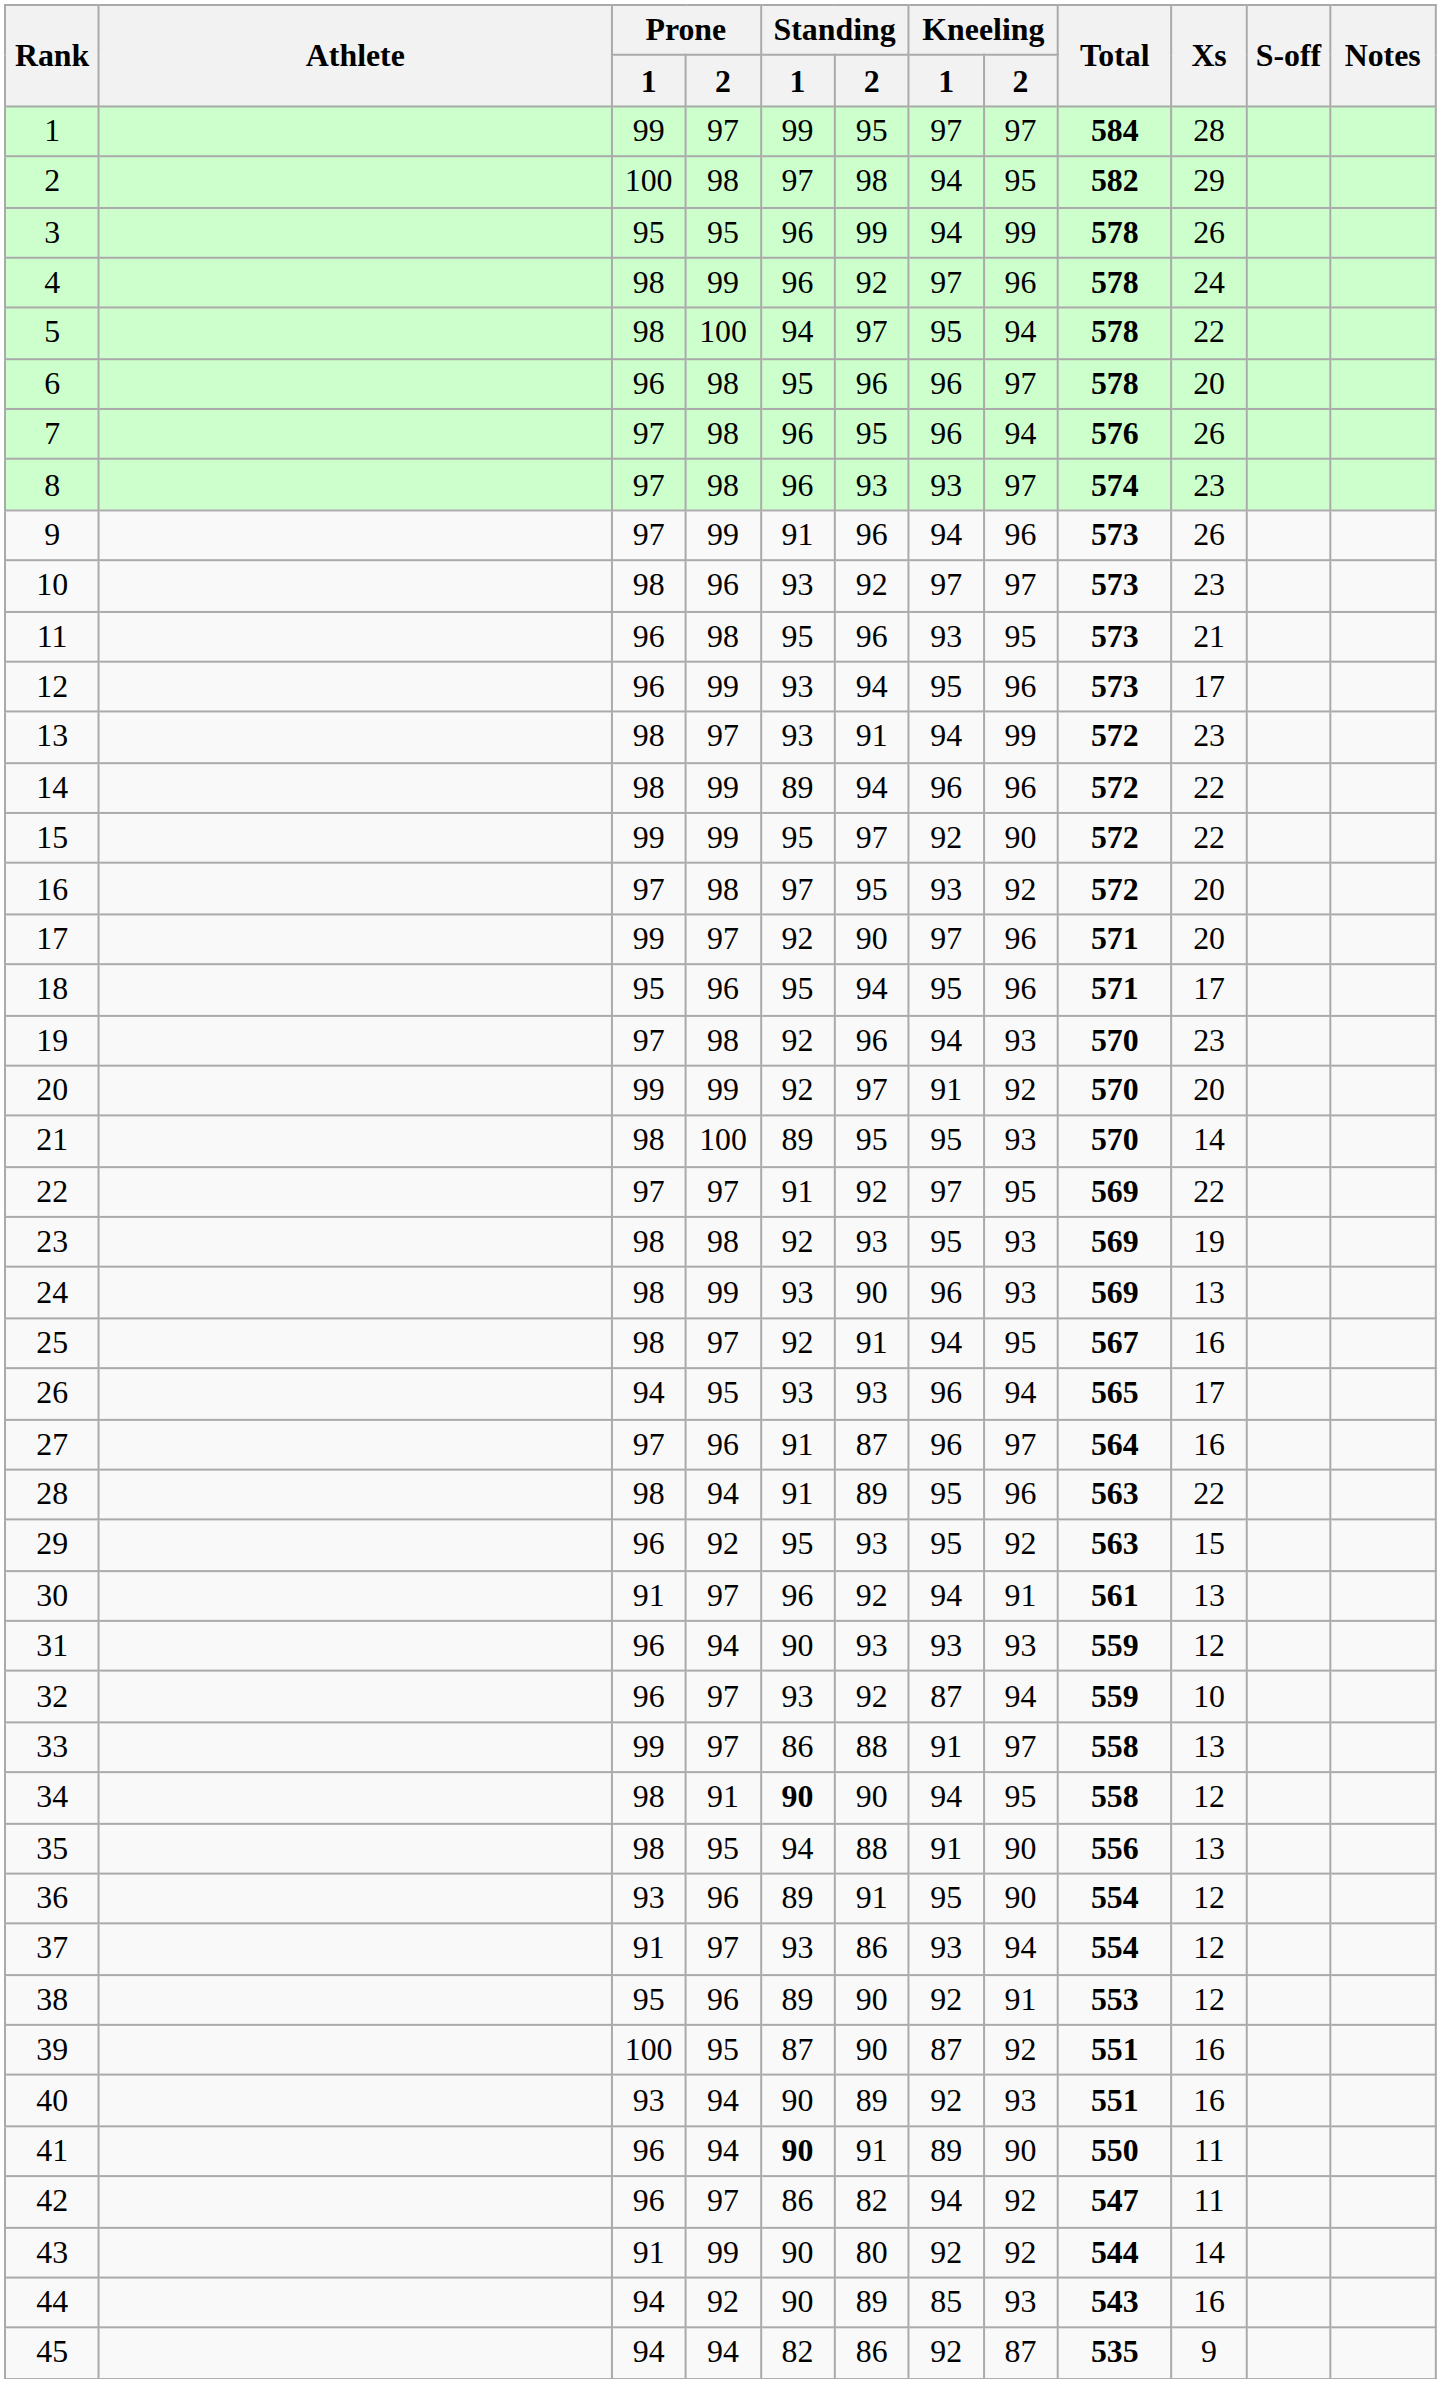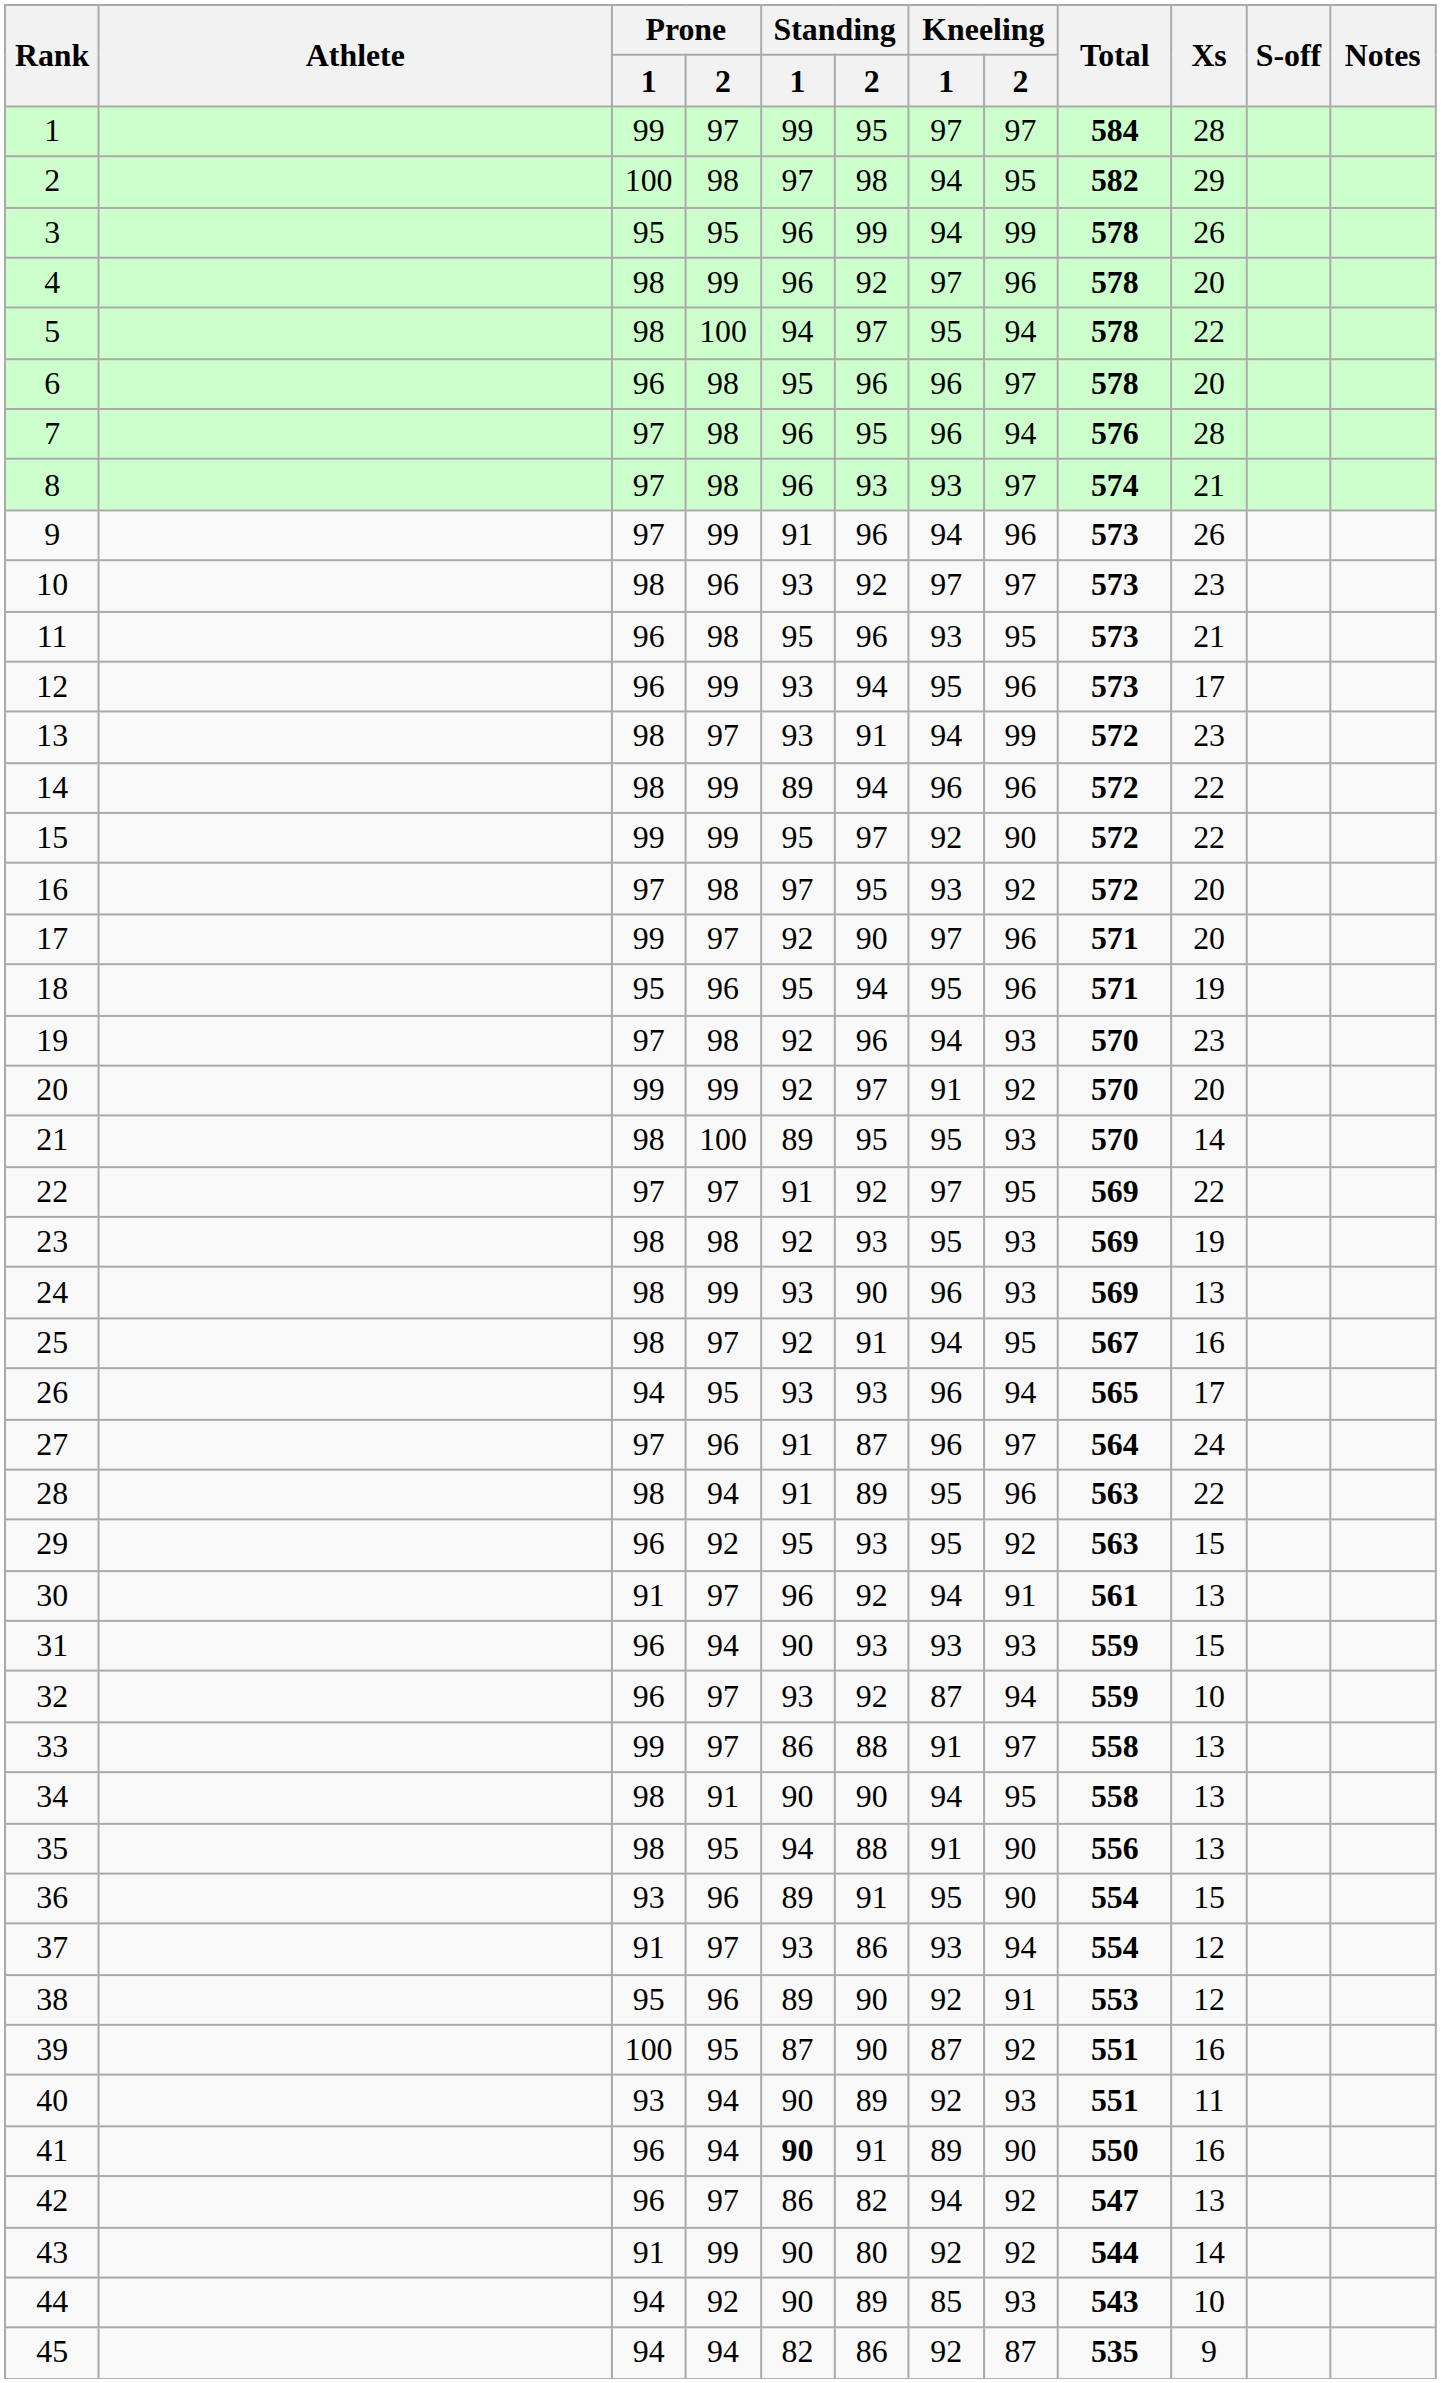4 | Xs: 24 -> 20
7 | Xs: 26 -> 28
8 | Xs: 23 -> 21
18 | Xs: 17 -> 19
27 | Xs: 16 -> 24
31 | Xs: 12 -> 15
34 | Standing / 1: bold -> normal
34 | Xs: 12 -> 13
36 | Xs: 12 -> 15
40 | Xs: 16 -> 11
41 | Xs: 11 -> 16
42 | Xs: 11 -> 13
44 | Xs: 16 -> 10
